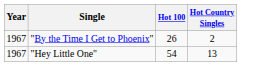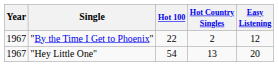+ column: Easy Listening | 12 | 20
"By the Time I Get to Phoenix" | Hot 100: 26 -> 22
